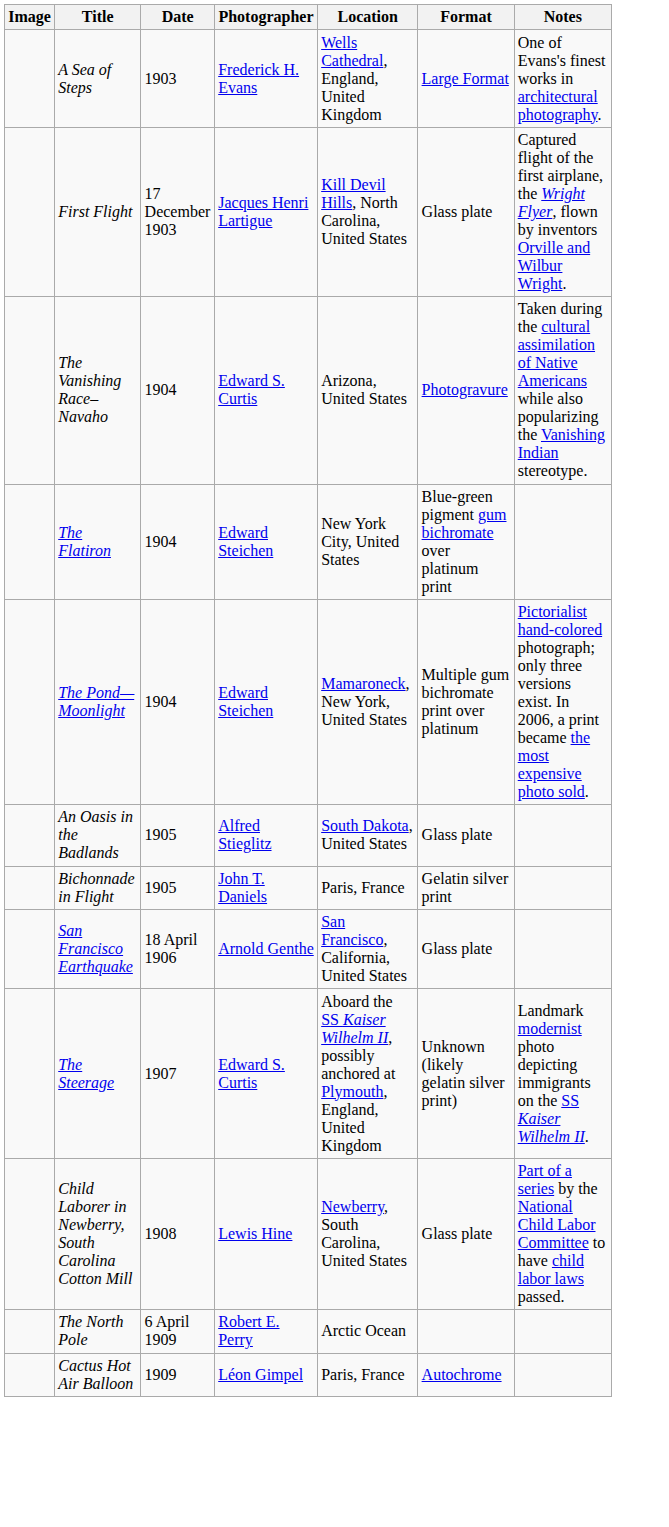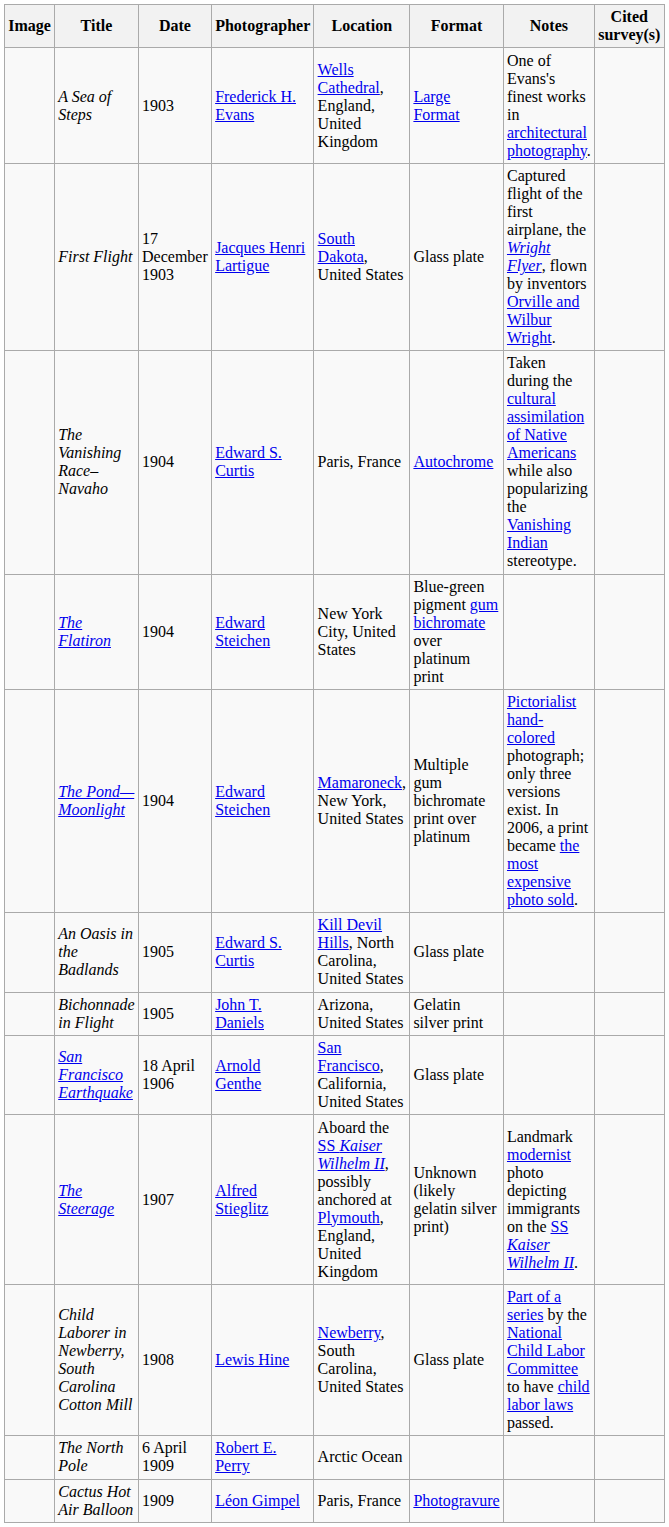+ column: Cited survey(s)
First Flight | Location: Kill Devil Hills, North Carolina, United States -> South Dakota, United States
The Vanishing Race–Navaho | Location: Arizona, United States -> Paris, France
The Vanishing Race–Navaho | Format: Photogravure -> Autochrome
An Oasis in the Badlands | Photographer: Alfred Stieglitz -> Edward S. Curtis
An Oasis in the Badlands | Location: South Dakota, United States -> Kill Devil Hills, North Carolina, United States
Bichonnade in Flight | Location: Paris, France -> Arizona, United States
The Steerage | Photographer: Edward S. Curtis -> Alfred Stieglitz
Cactus Hot Air Balloon | Format: Autochrome -> Photogravure
